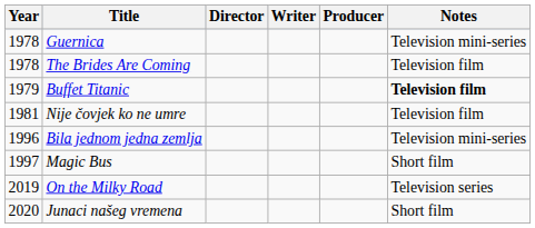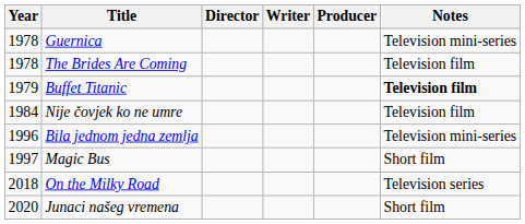Nije čovjek ko ne umre | Year: 1981 -> 1984
On the Milky Road | Year: 2019 -> 2018
